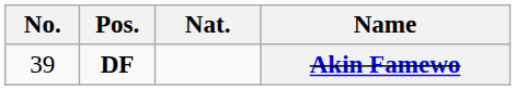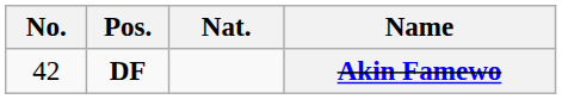Akin Famewo | No.: 39 -> 42
